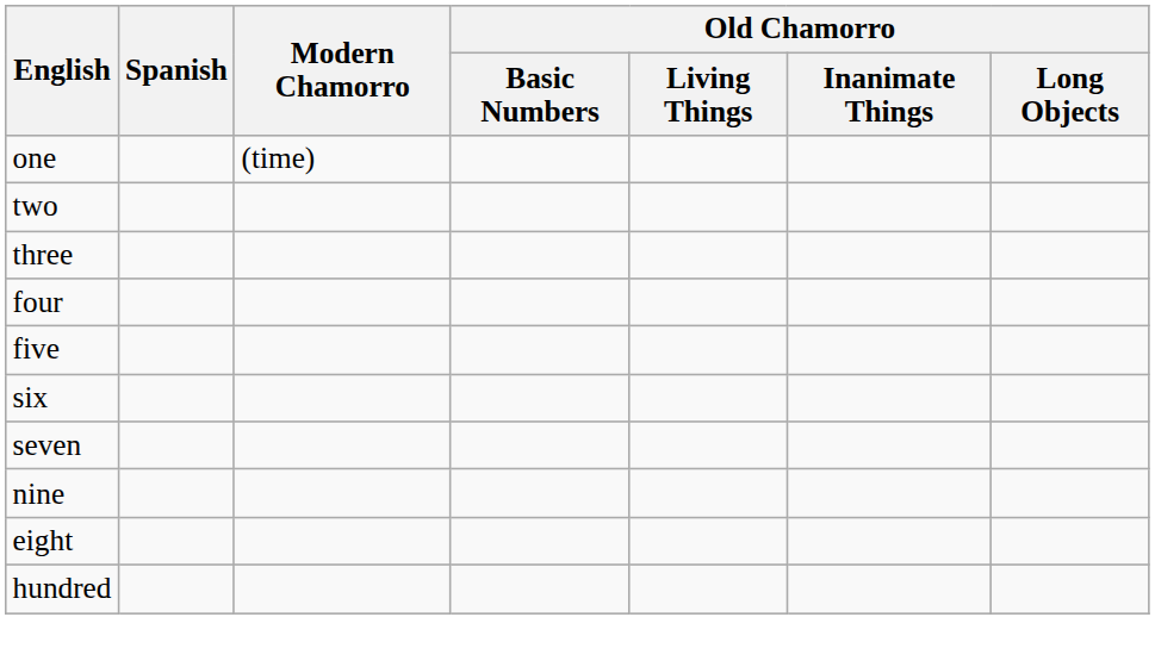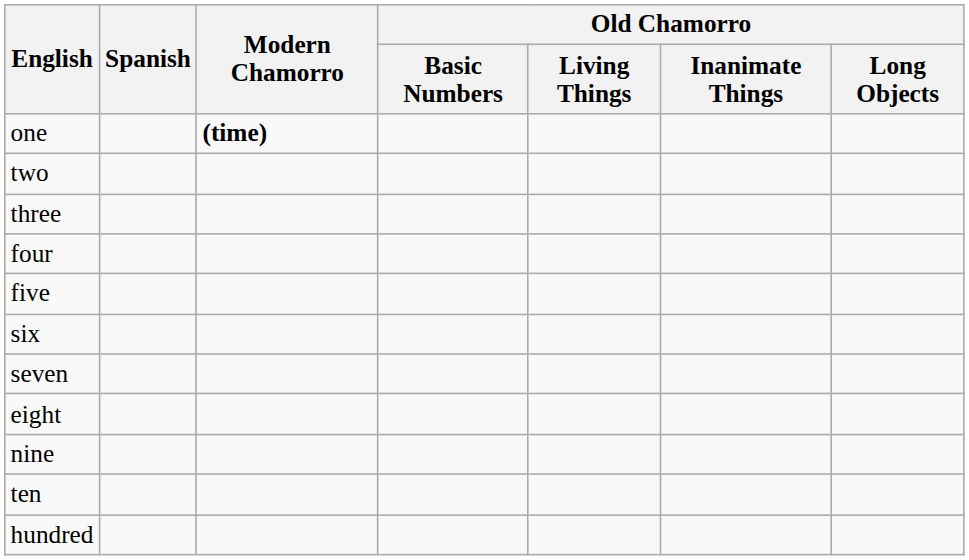one | Modern Chamorro: normal -> bold
rows swapped: eight <-> nine
+ row: ten
